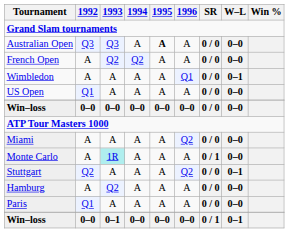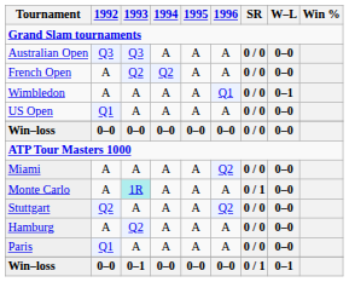Australian Open | 1995: bold -> normal
Stuttgart | W–L: 0–1 -> 0–0
